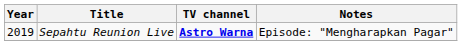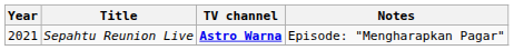Sepahtu Reunion Live | Year: 2019 -> 2021
